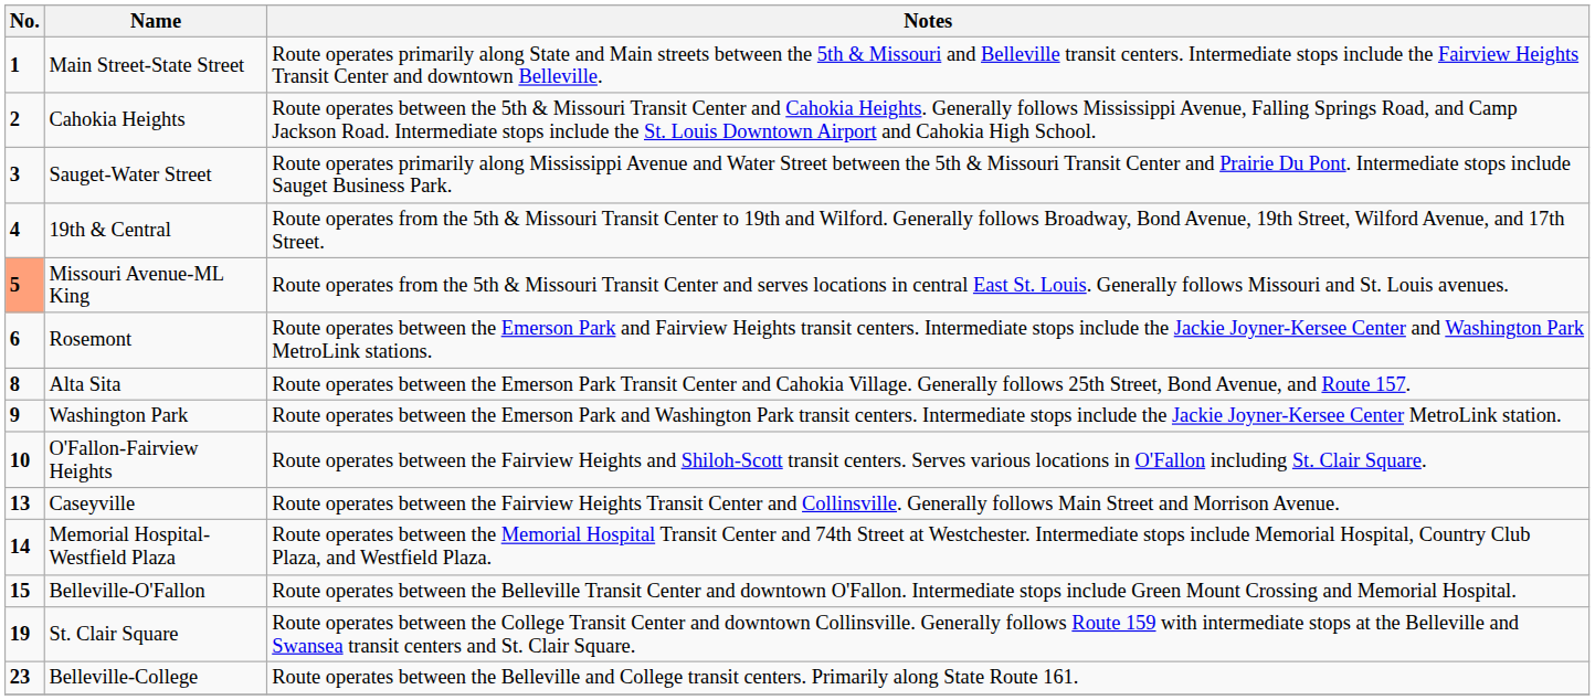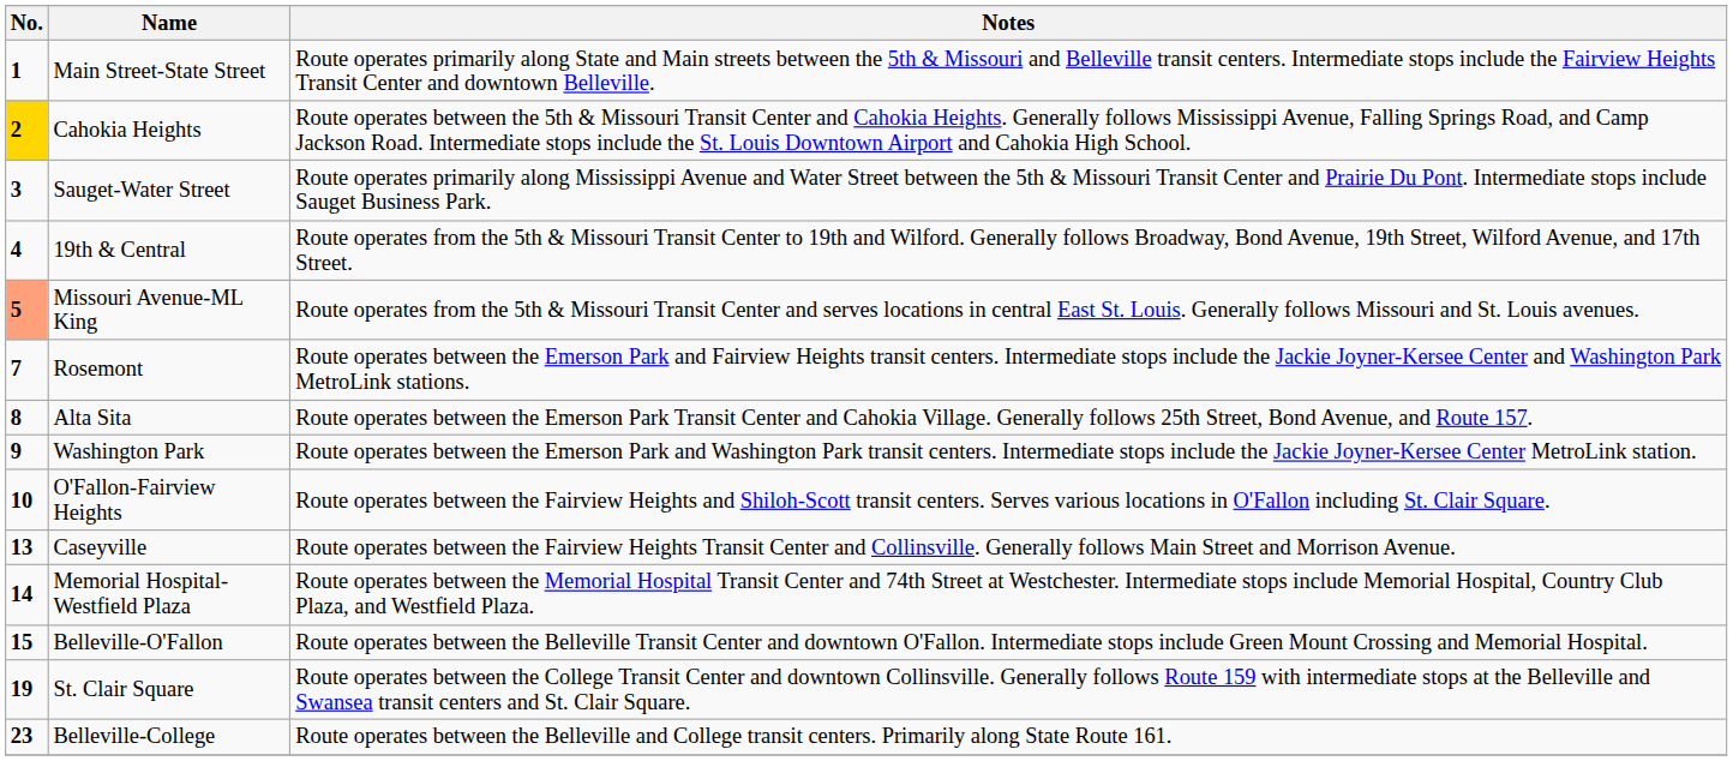Cahokia Heights | No.: no background -> gold background
Rosemont | No.: 6 -> 7
